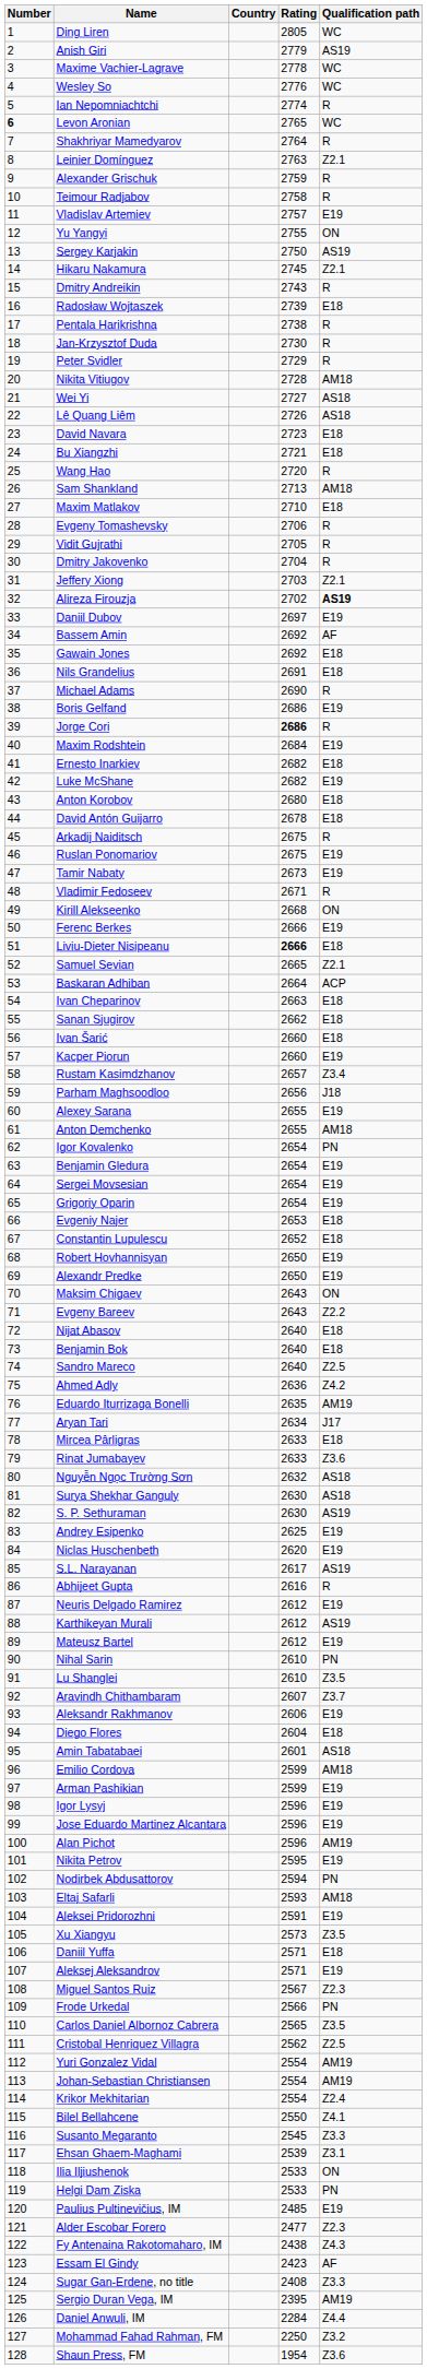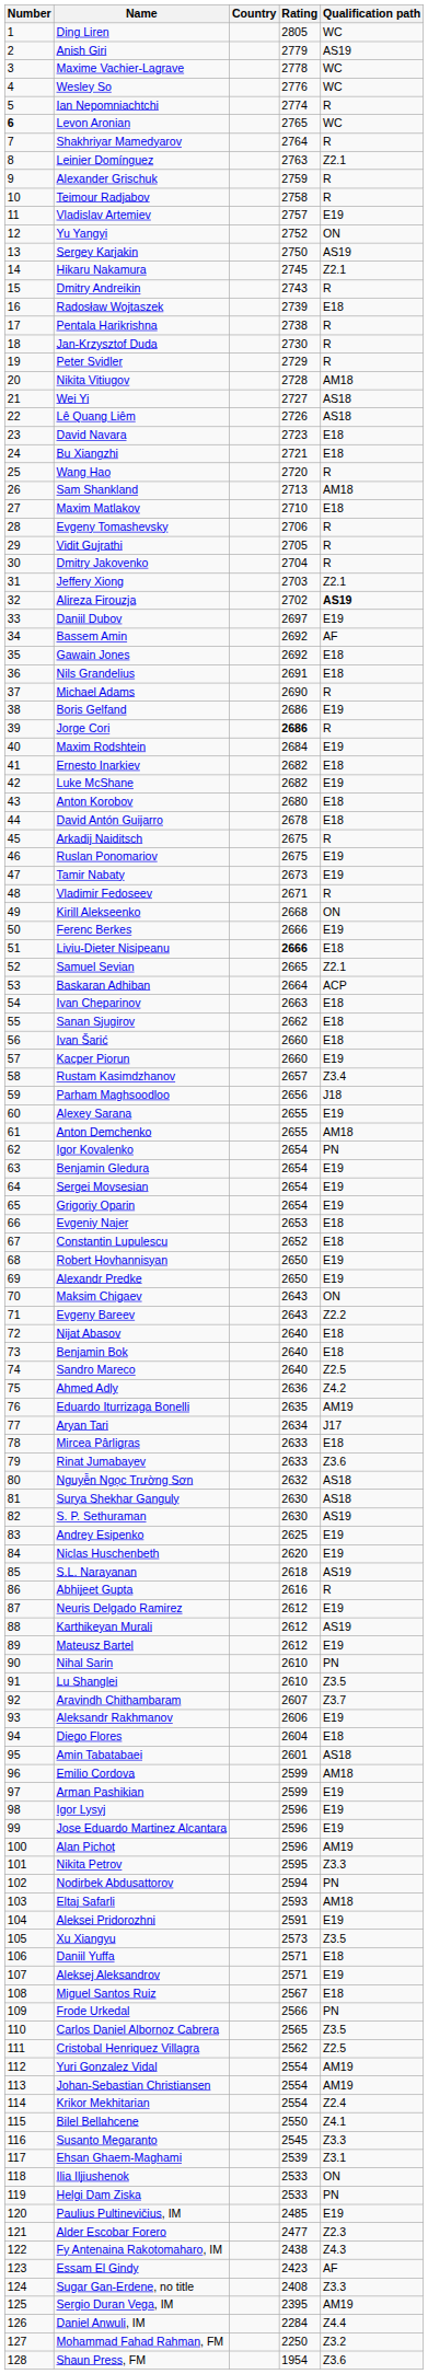Yu Yangyi | Rating: 2755 -> 2752
S.L. Narayanan | Rating: 2617 -> 2618
Nikita Petrov | Qualification path: E19 -> Z3.3
Miguel Santos Ruiz | Qualification path: Z2.3 -> E18
